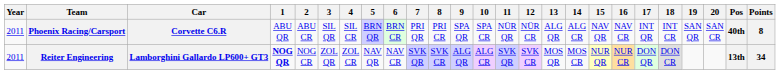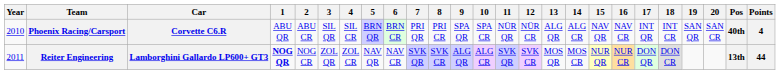Phoenix Racing/Carsport | Year: 2011 -> 2010
Phoenix Racing/Carsport | Points: 8 -> 4
Reiter Engineering | Points: 34 -> 44
